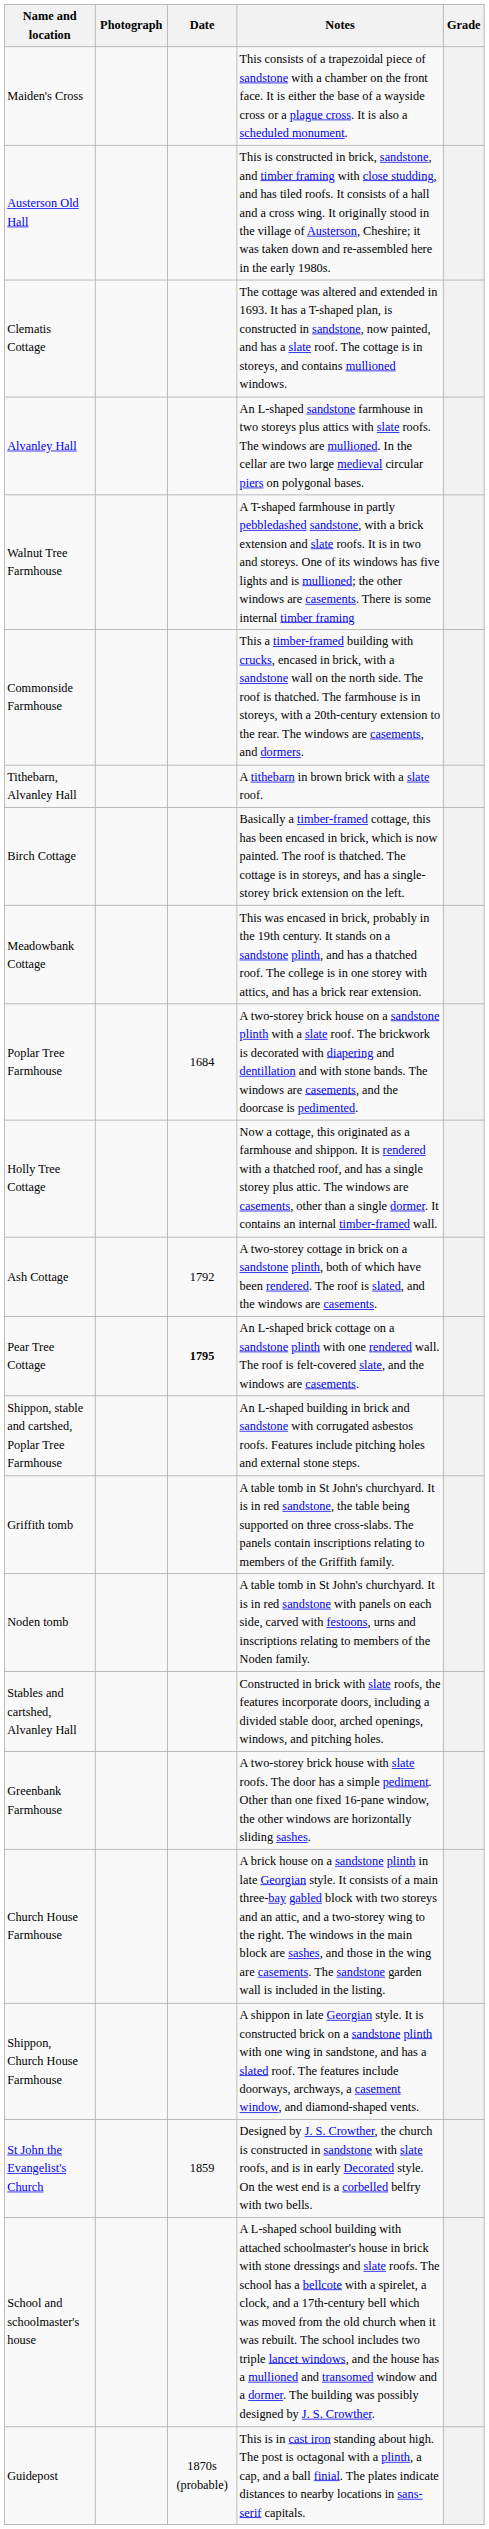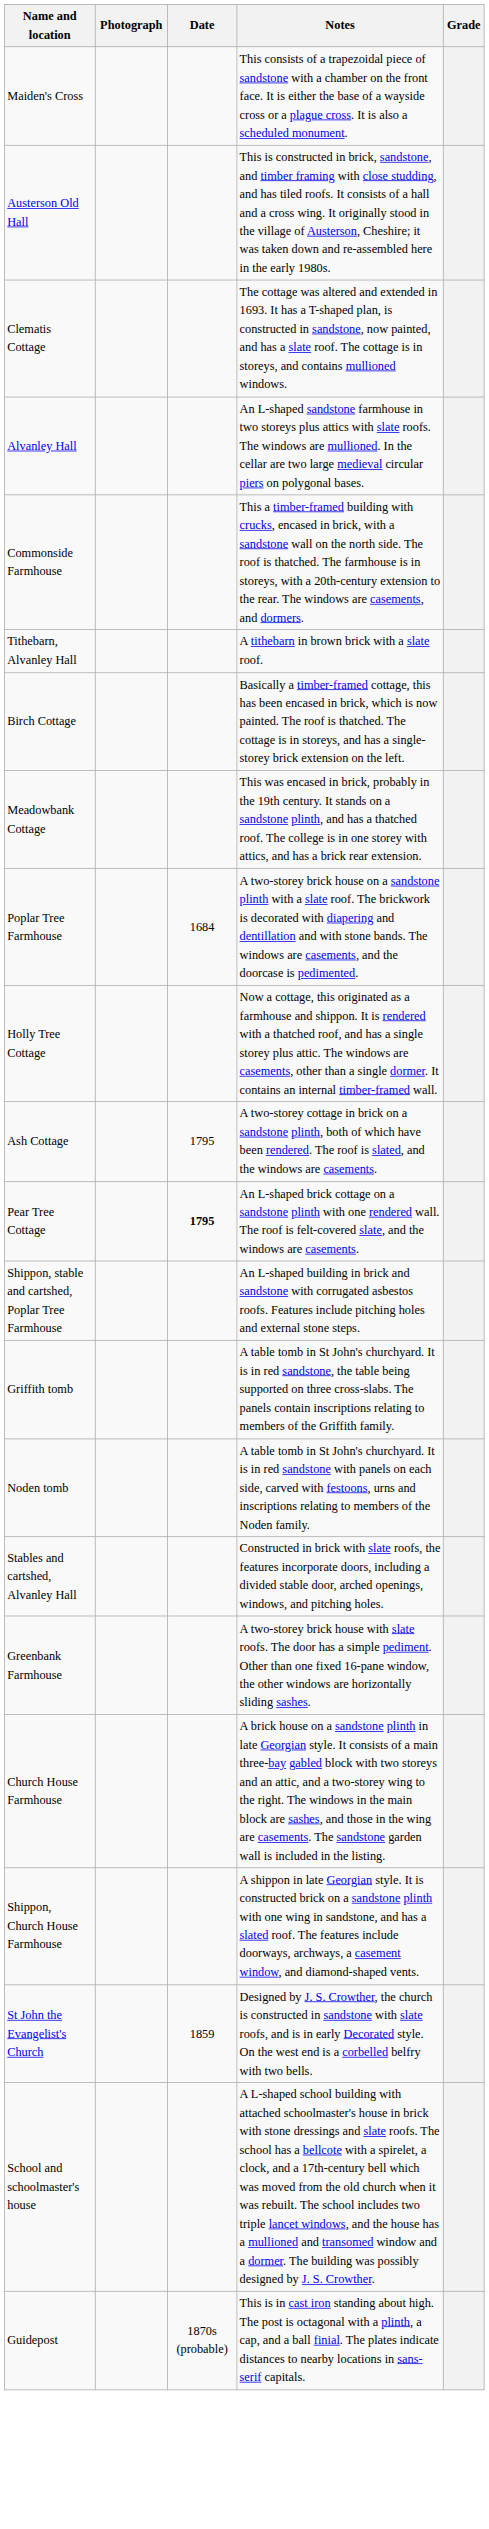- row: Walnut Tree Farmhouse | A T-shaped farmhouse in partly pebbledashed sandstone, with a brick extension and slate roofs. It is in two and storeys. One of its windows has five lights and is mullioned; the other windows are casements. There is some internal timber framing
Ash Cottage | Date: 1792 -> 1795
